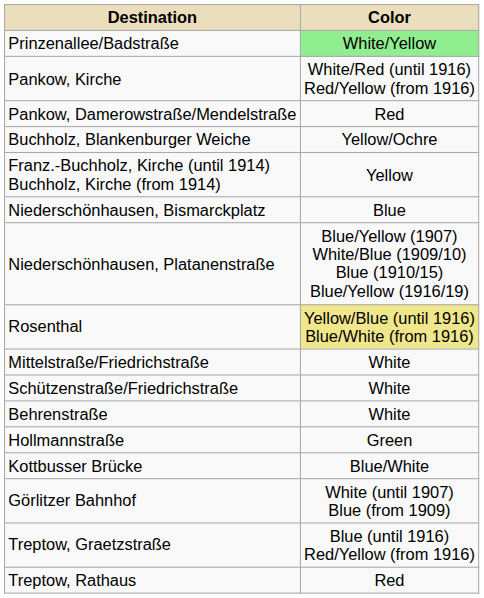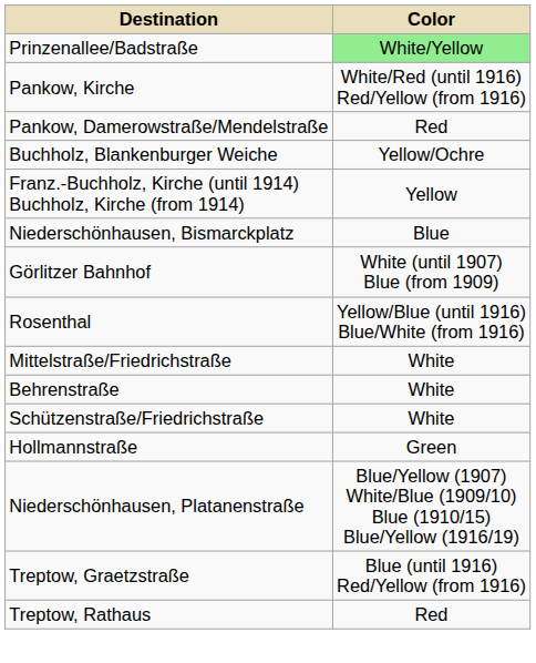rows swapped: Niederschönhausen, Platanenstraße <-> Görlitzer Bahnhof
Rosenthal | Color: khaki background -> no background
rows swapped: Behrenstraße <-> Schützenstraße/Friedrichstraße
- row: Kottbusser Brücke | Blue/White
